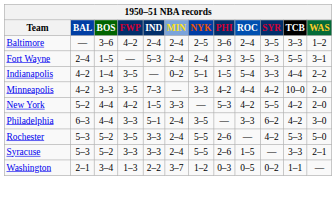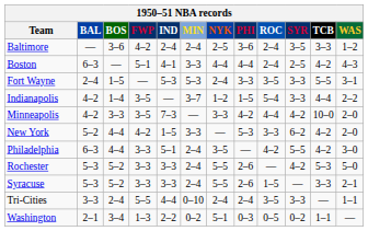+ row: Boston | 6–3 | — | 5–1 | 4–1 | 3–3 | 4–4 | 4–4 | 2–4 | 2–5 | 4–2 | 4–3
Fort Wayne | MIN: 2–4 -> 5–3
Indianapolis | MIN: 0–2 -> 3–7
Indianapolis | NYK: 5–1 -> 1–2
New York | ROC: 4–2 -> 3–3
New York | SYR: 5–5 -> 6–2
Philadelphia | ROC: 3–3 -> 4–2
Philadelphia | SYR: 6–2 -> 5–5
Rochester | FWP: 3–5 -> 3–3
+ row: Tri-Cities | 3–3 | 2–4 | 5–5 | 4–4 | 0–10 | 2–4 | 2–4 | 3–5 | 3–3 | — | 1–1
Washington | MIN: 3–7 -> 0–2
Washington | NYK: 1–2 -> 5–1
